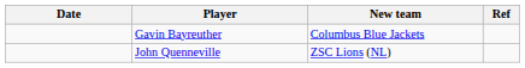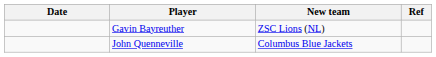Gavin Bayreuther | New team: Columbus Blue Jackets -> ZSC Lions (NL)
John Quenneville | New team: ZSC Lions (NL) -> Columbus Blue Jackets
